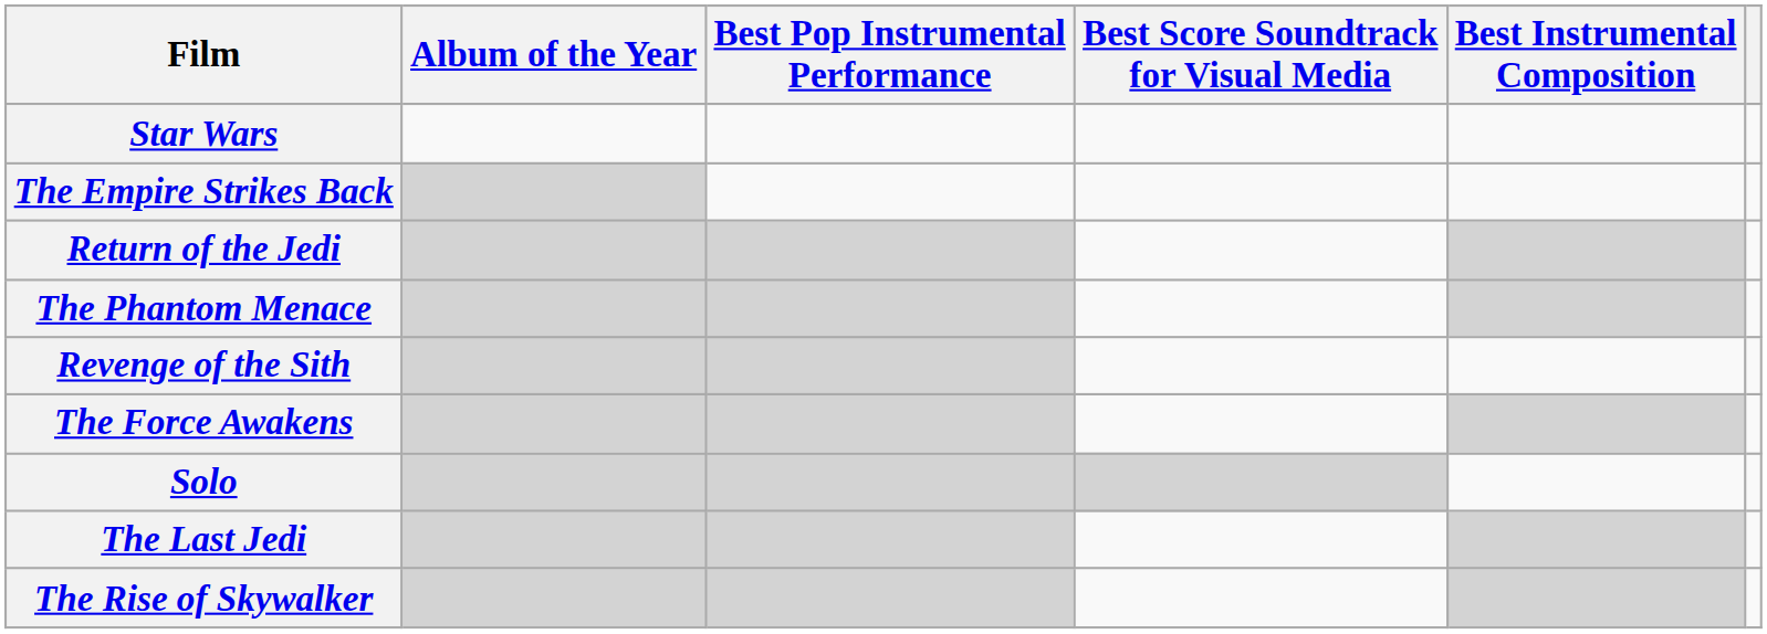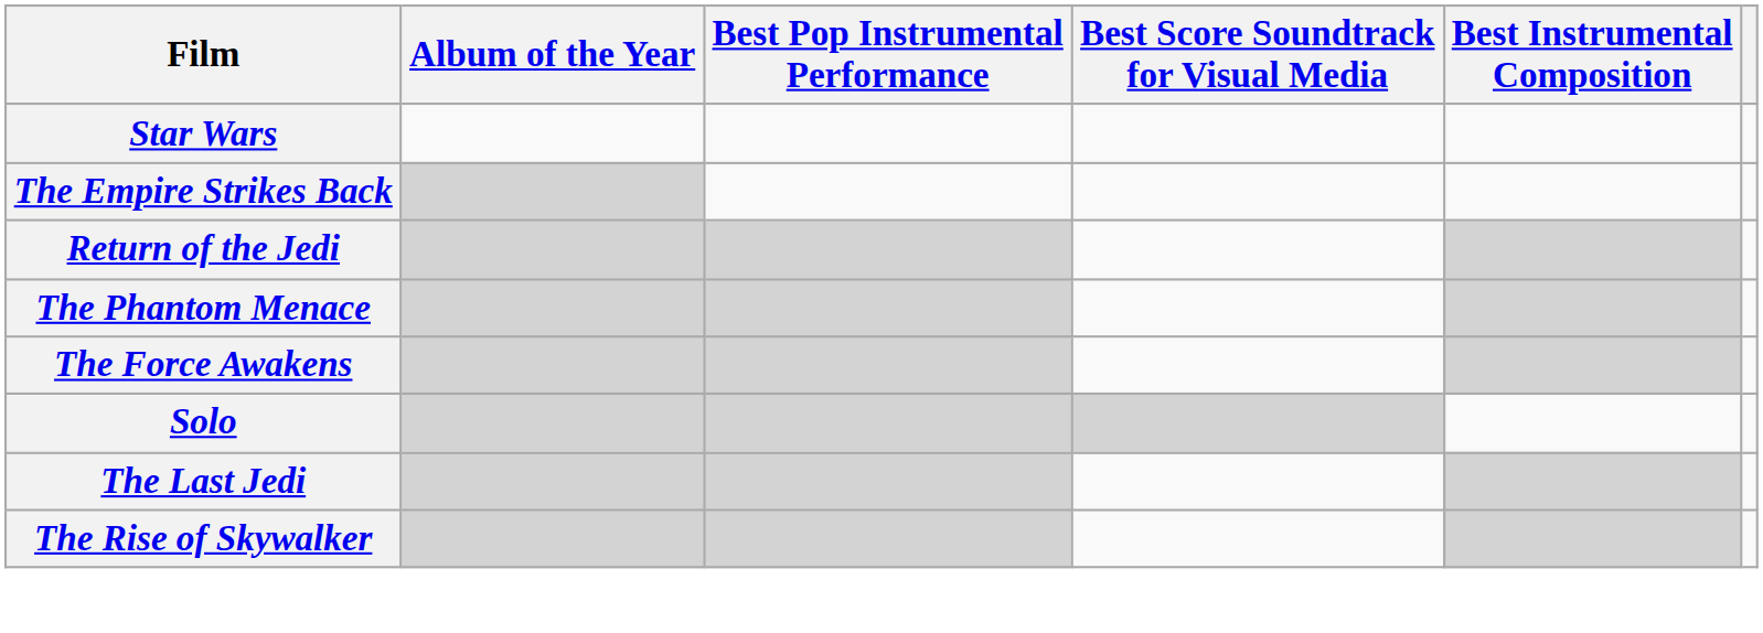- row: Revenge of the Sith
